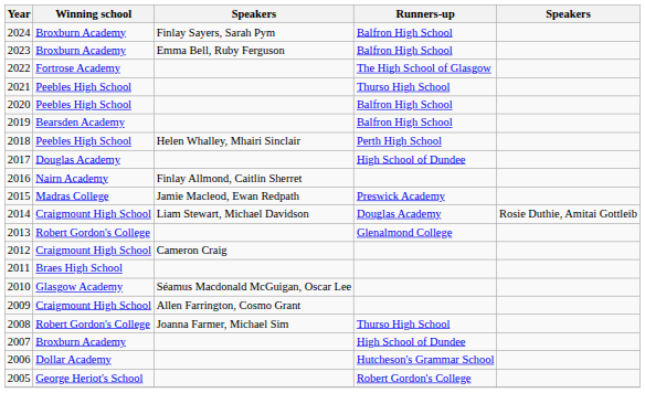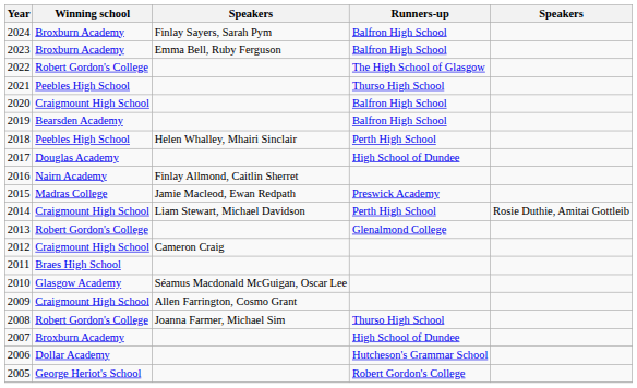2022 | Winning school: Fortrose Academy -> Robert Gordon's College
2020 | Winning school: Peebles High School -> Craigmount High School
2014 | Runners-up: Douglas Academy -> Perth High School
